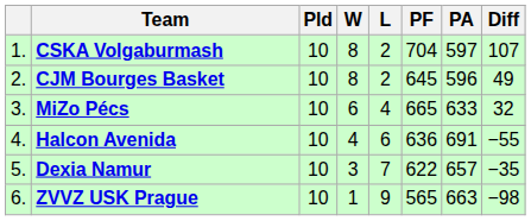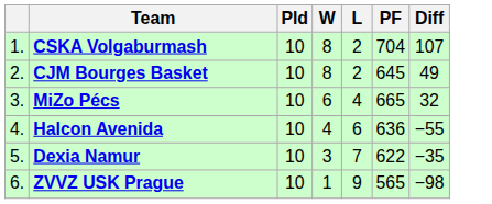- column: PA | 597 | 596 | 633 | 691 | 657 | 663
